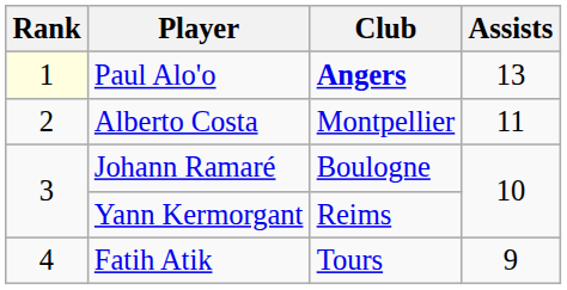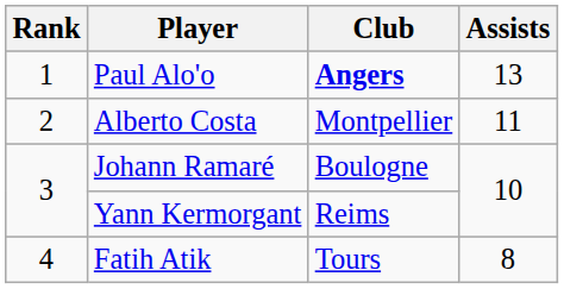Paul Alo'o | Rank: lightyellow background -> no background
Fatih Atik | Assists: 9 -> 8
